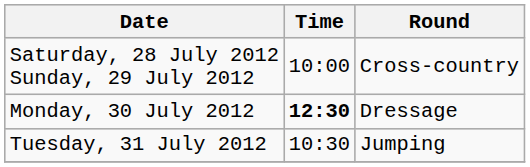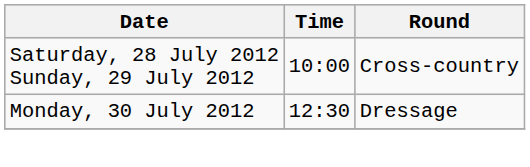Monday, 30 July 2012 | Time: bold -> normal
- row: Tuesday, 31 July 2012 | 10:30 | Jumping
